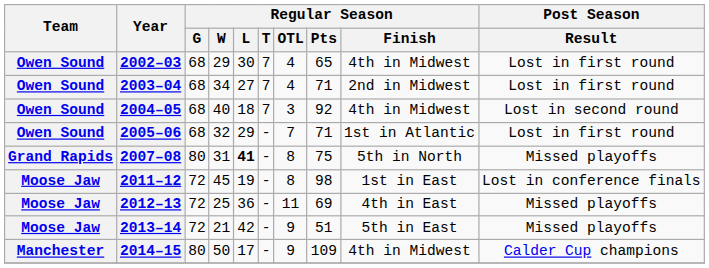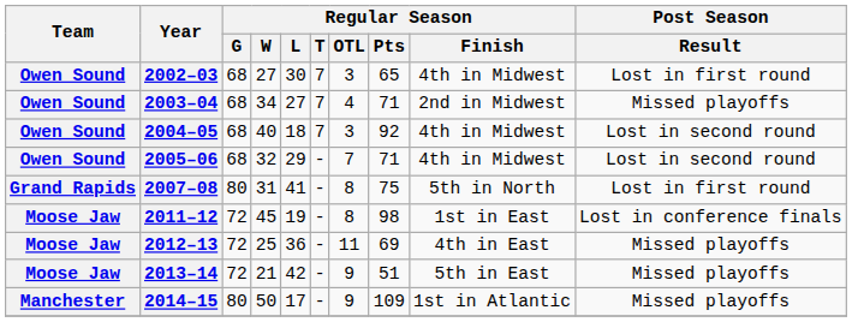2002–03 | Regular Season / W: 29 -> 27
2002–03 | Regular Season / OTL: 4 -> 3
2003–04 | Post Season / Result: Lost in first round -> Missed playoffs
2005–06 | Regular Season / Finish: 1st in Atlantic -> 4th in Midwest
2005–06 | Post Season / Result: Lost in first round -> Lost in second round
2007–08 | Regular Season / L: bold -> normal
2007–08 | Post Season / Result: Missed playoffs -> Lost in first round
2014–15 | Regular Season / Finish: 4th in Midwest -> 1st in Atlantic
2014–15 | Post Season / Result: Calder Cup champions -> Missed playoffs
